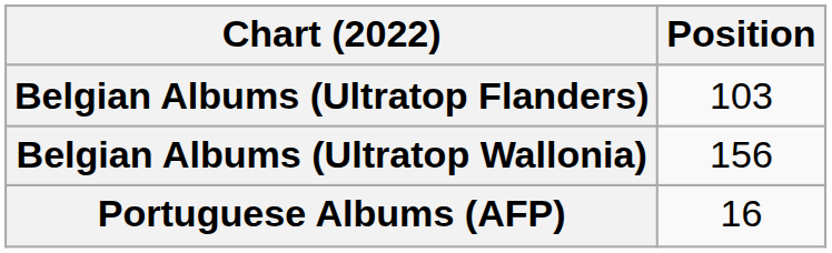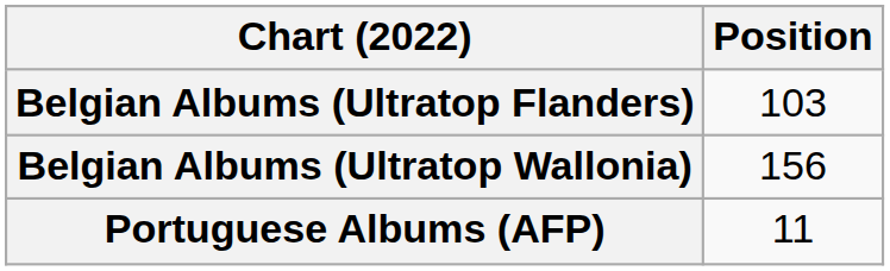Portuguese Albums (AFP) | Position: 16 -> 11
